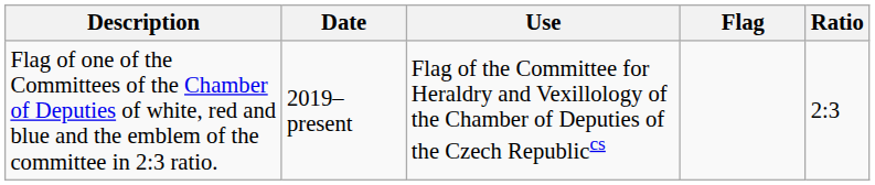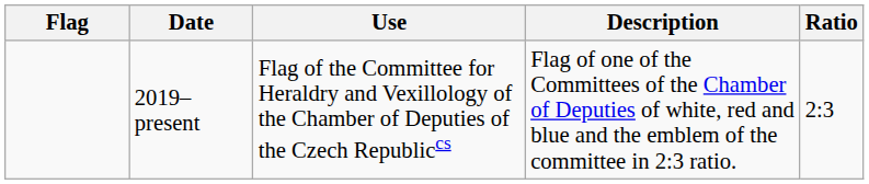columns swapped: Flag <-> Description
